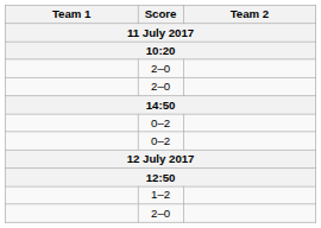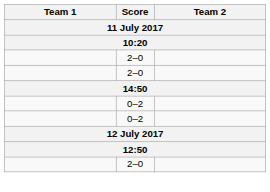- row: 1–2
